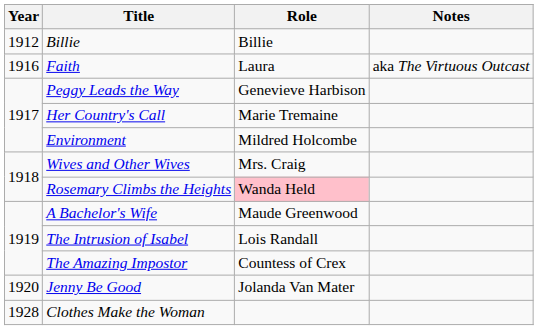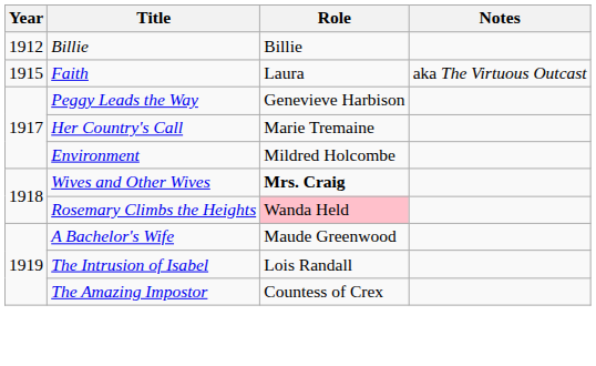Faith | Year: 1916 -> 1915
Wives and Other Wives | Role: normal -> bold
- row: 1920 | Jenny Be Good | Jolanda Van Mater
- row: 1928 | Clothes Make the Woman
